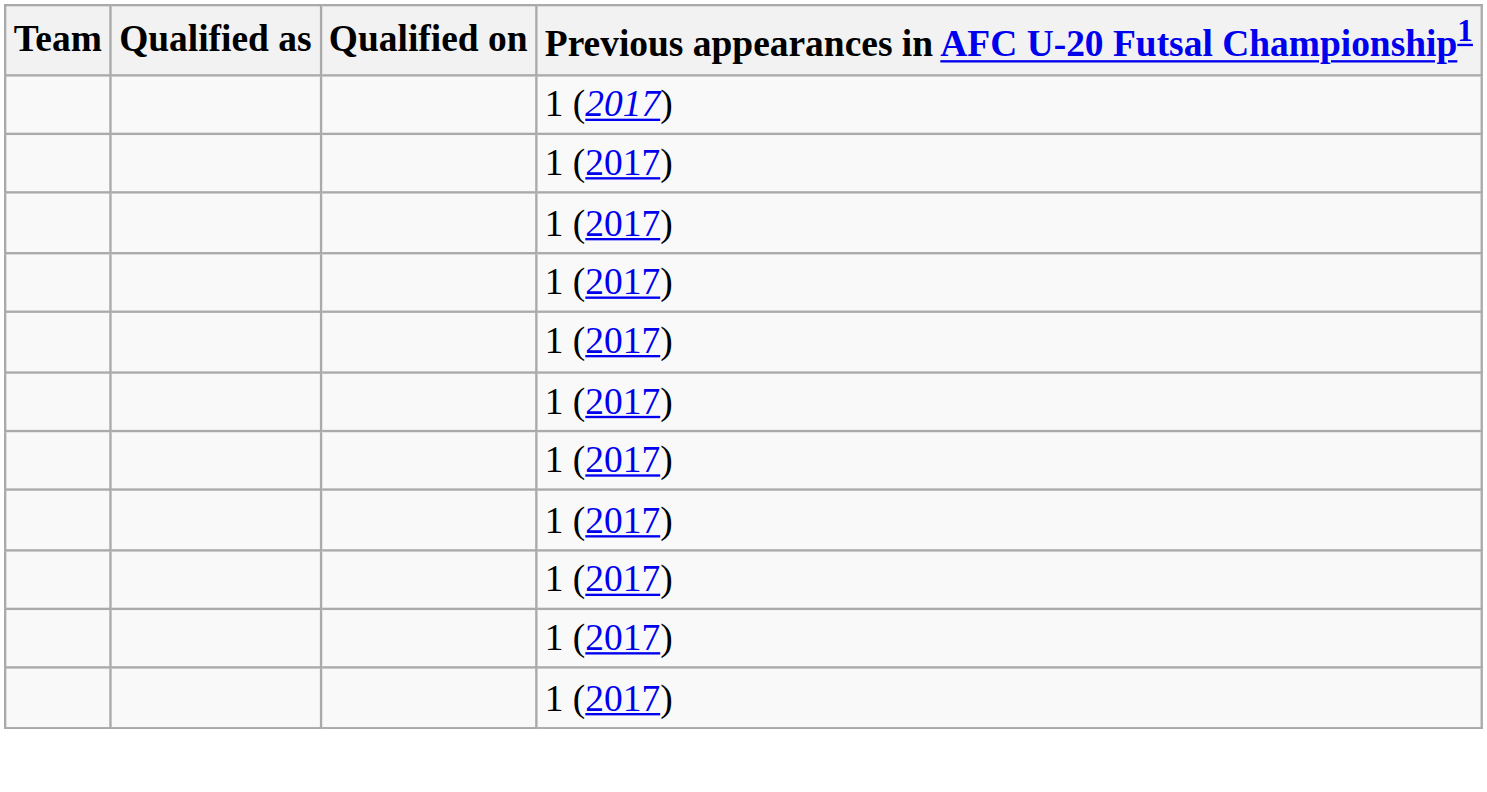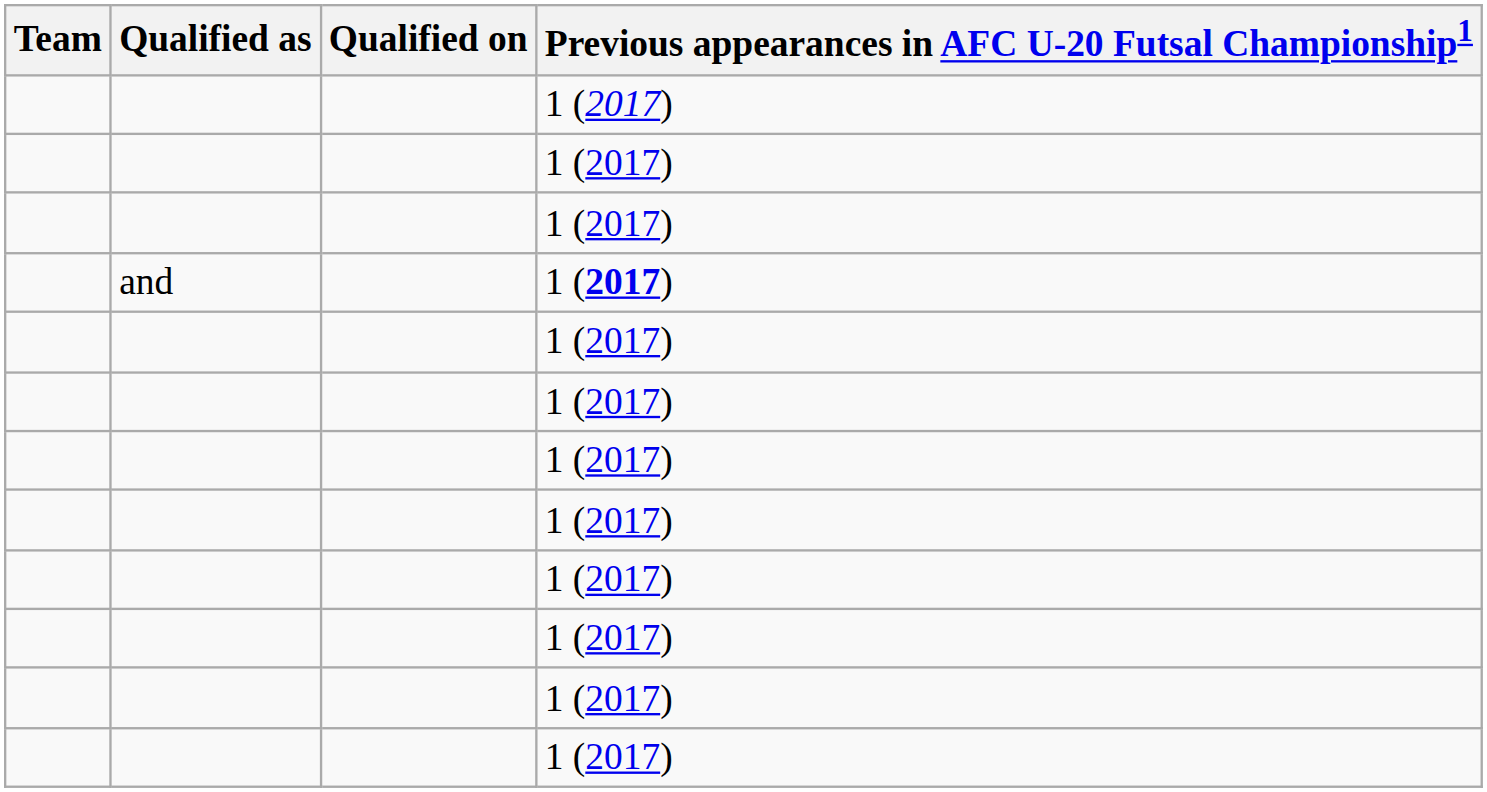+ row: and | 1 (2017)
